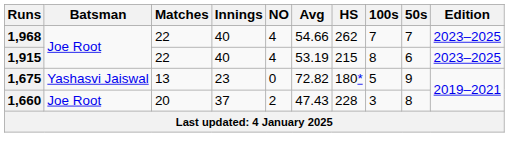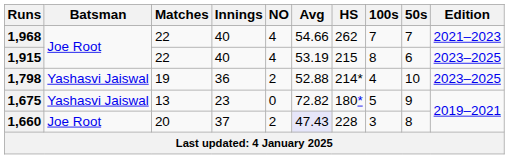1,968 | Edition: 2023–2025 -> 2021–2023
+ row: 1,798 | Yashasvi Jaiswal | 19 | 36 | 2 | 52.88 | 214* | 4 | 10 | 2023–2025
1,660 | Avg: no background -> lavender background
